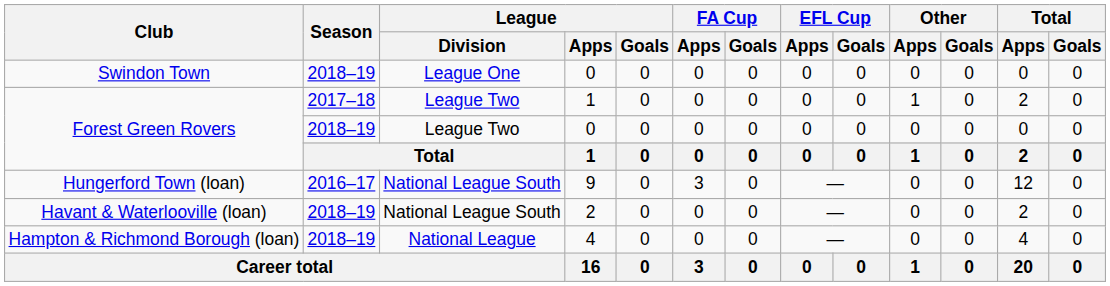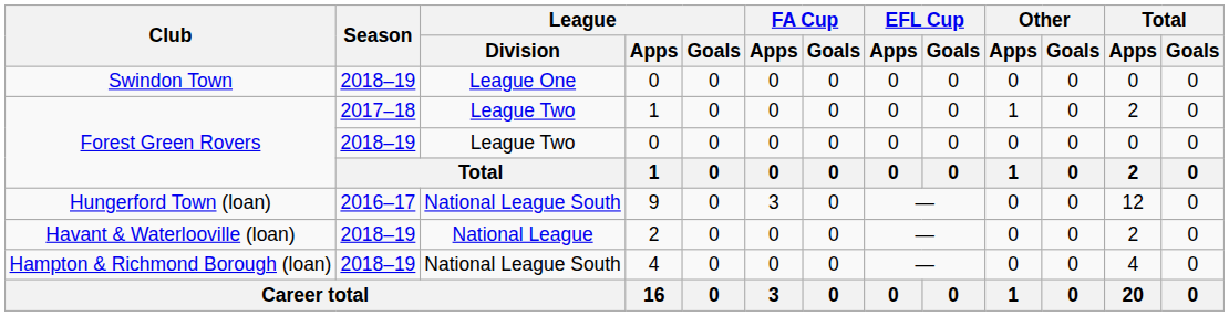Havant & Waterlooville (loan) | League / Division: National League South -> National League
Hampton & Richmond Borough (loan) | League / Division: National League -> National League South
